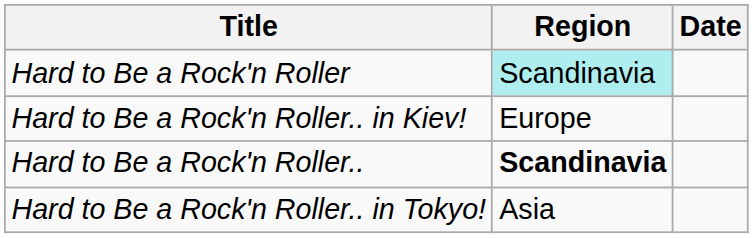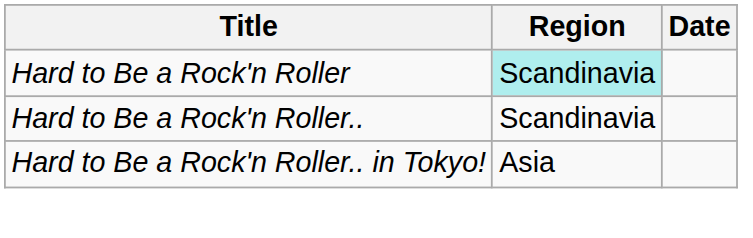- row: Hard to Be a Rock'n Roller.. in Kiev! | Europe
Hard to Be a Rock'n Roller.. | Region: bold -> normal
